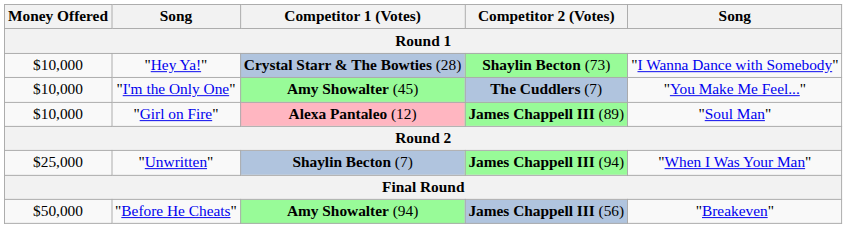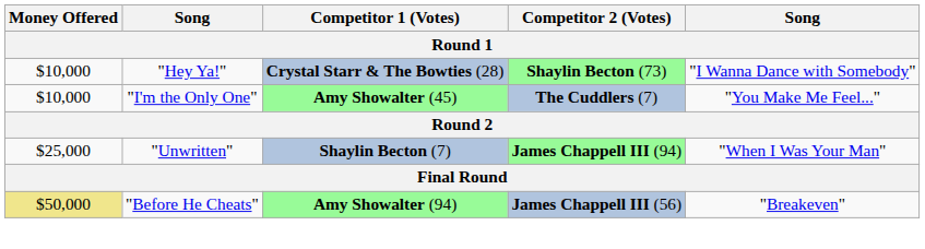- row: $10,000 | "Girl on Fire" | Alexa Pantaleo (12) | James Chappell III (89) | "Soul Man"
"Before He Cheats" | Money Offered: no background -> khaki background
